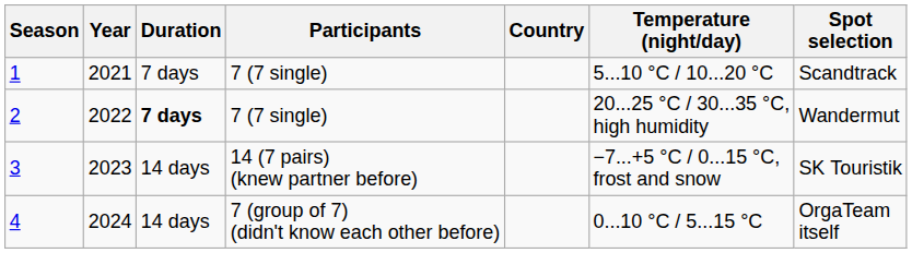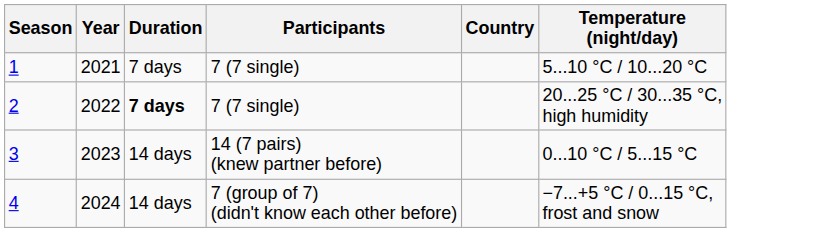- column: Spot selection | Scandtrack | Wandermut | SK Touristik | OrgaTeam itself
3 | Temperature (night/day): −7...+5 °C / 0...15 °C, frost and snow -> 0...10 °C / 5...15 °C
4 | Temperature (night/day): 0...10 °C / 5...15 °C -> −7...+5 °C / 0...15 °C, frost and snow
